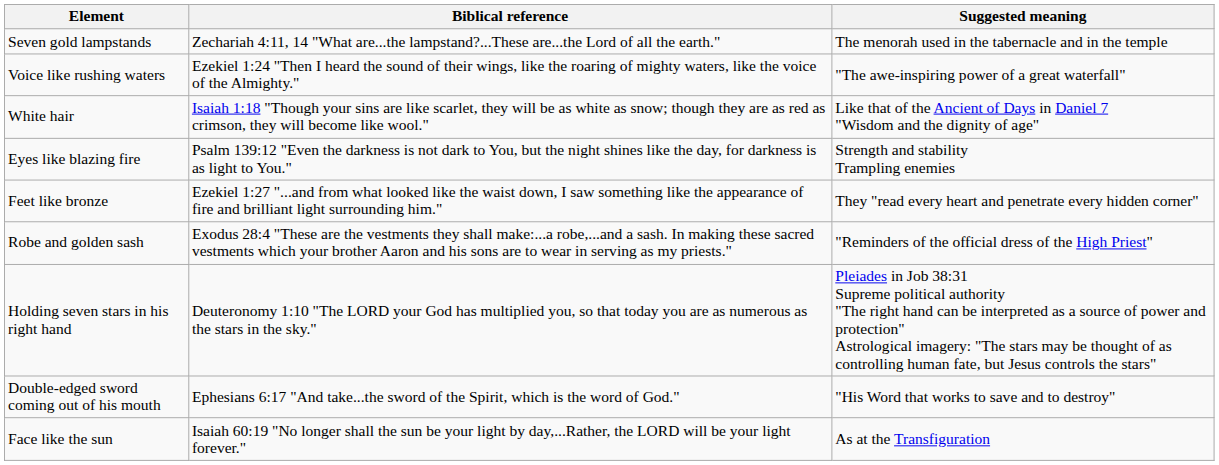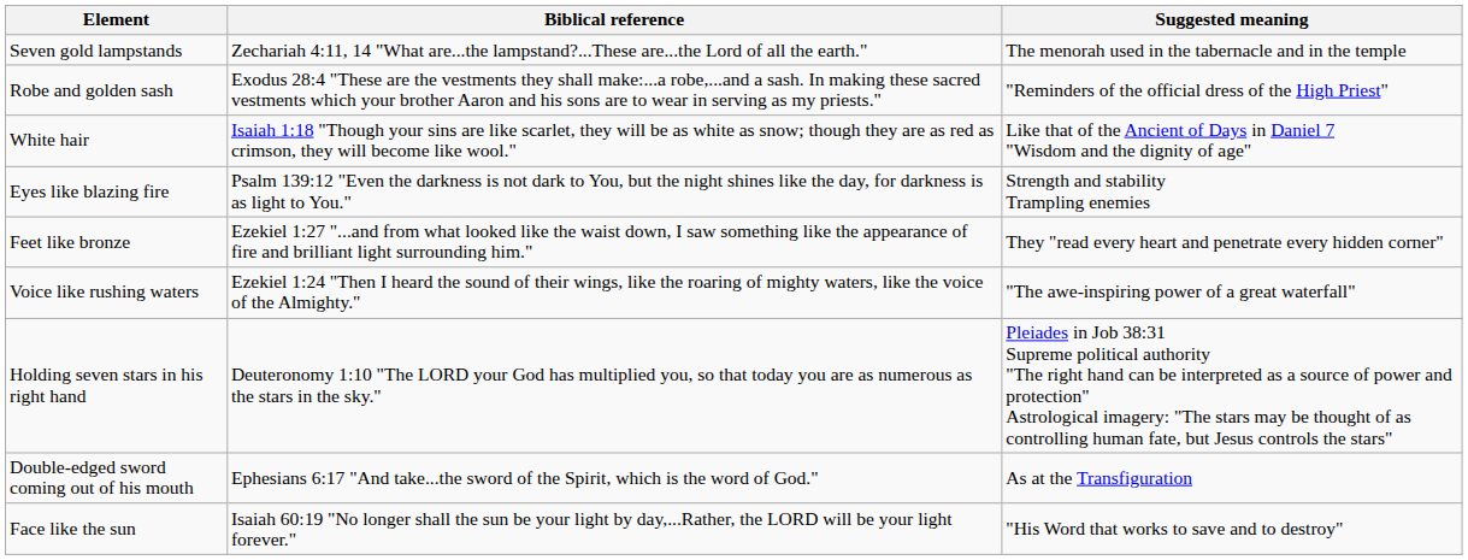rows swapped: Robe and golden sash <-> Voice like rushing waters
Double-edged sword coming out of his mouth | Suggested meaning: "His Word that works to save and to destroy" -> As at the Transfiguration
Face like the sun | Suggested meaning: As at the Transfiguration -> "His Word that works to save and to destroy"
